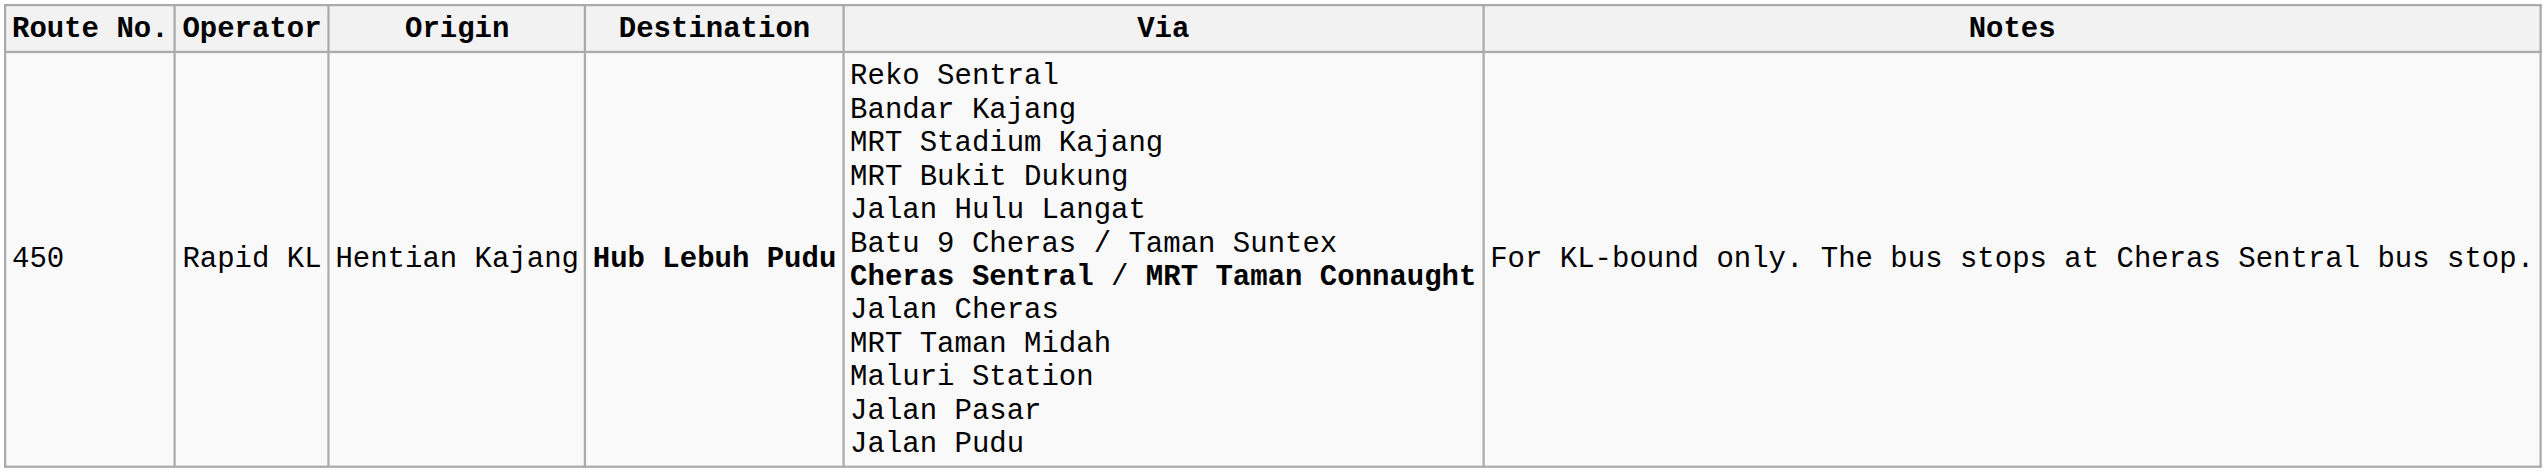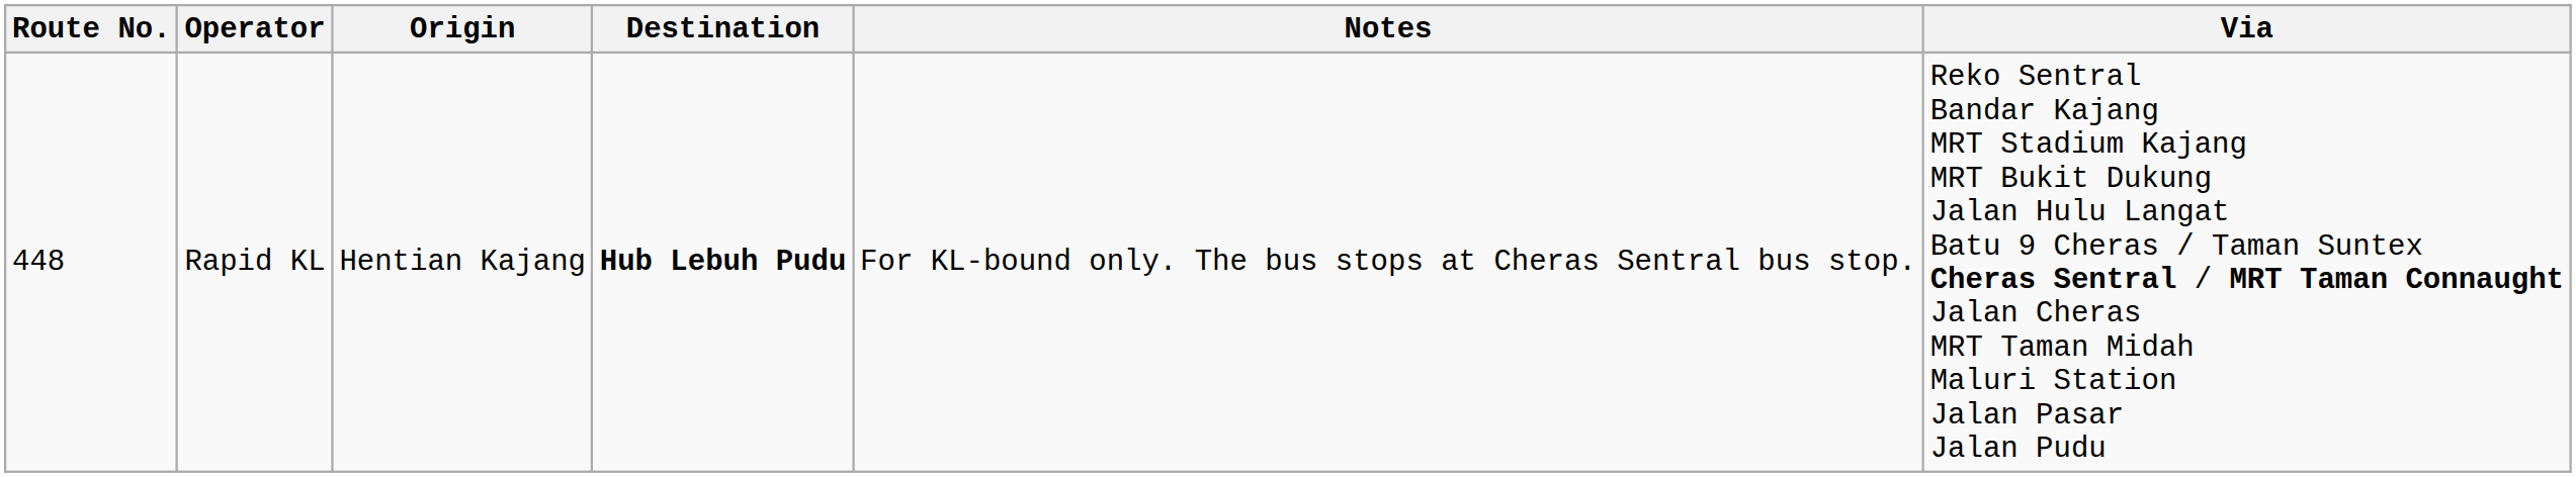columns swapped: Via <-> Notes
Rapid KL | Route No.: 450 -> 448
